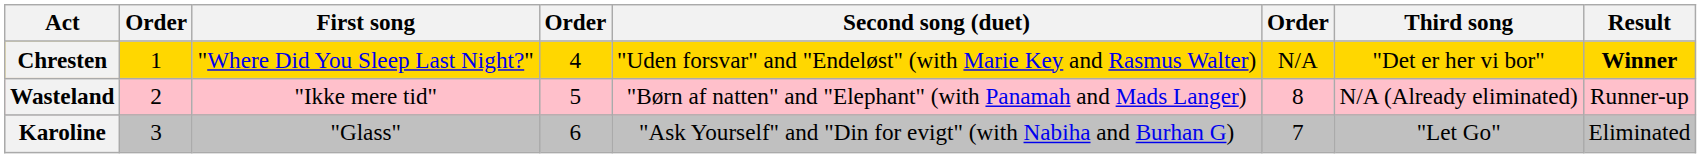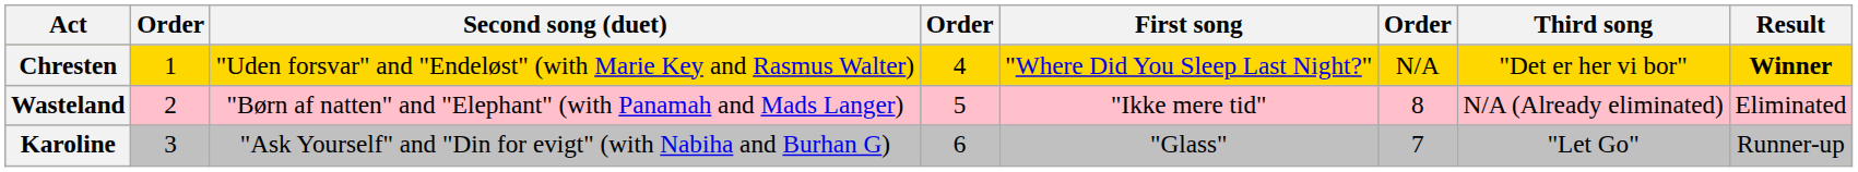columns swapped: First song <-> Second song (duet)
Wasteland | Result: Runner-up -> Eliminated
Karoline | Result: Eliminated -> Runner-up
